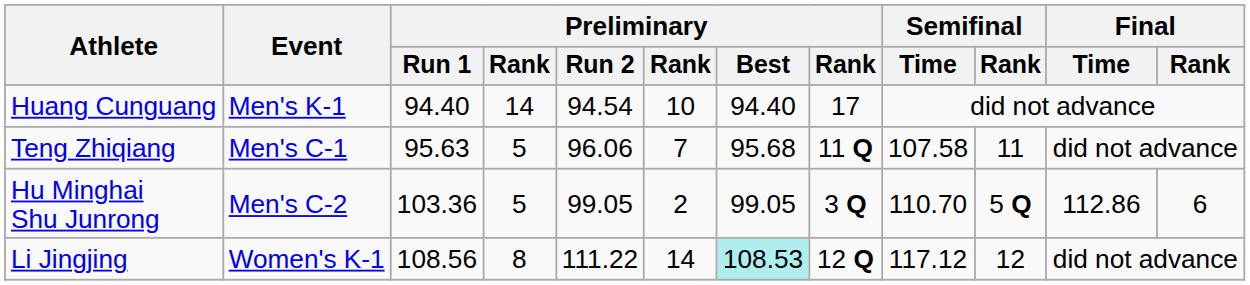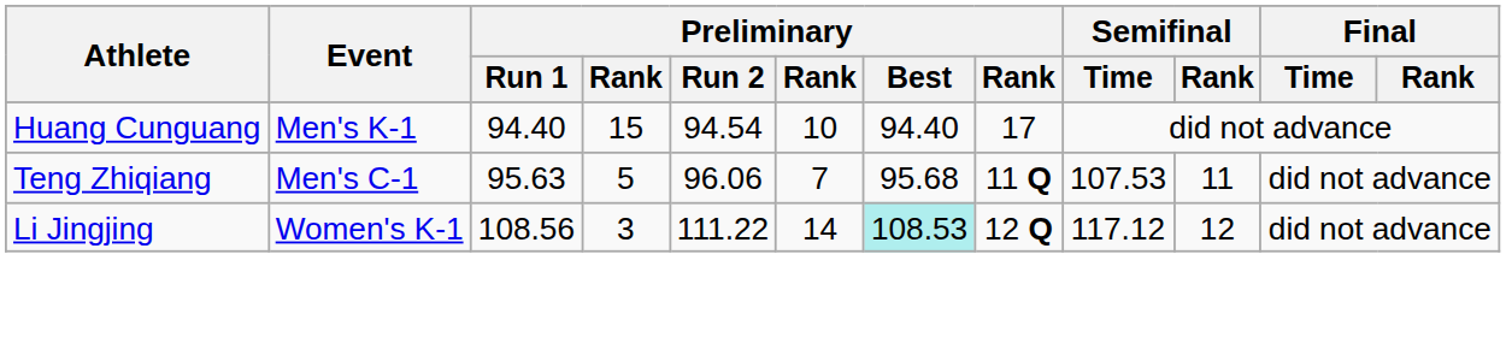Huang Cunguang | column 4: 14 -> 15
Teng Zhiqiang | Semifinal / Time: 107.58 -> 107.53
- row: Hu Minghai Shu Junrong | Men's C-2 | 103.36 | 5 | 99.05 | 2 | 99.05 | 3 Q | 110.70 | 5 Q | 112.86 | 6
Li Jingjing | column 4: 8 -> 3
